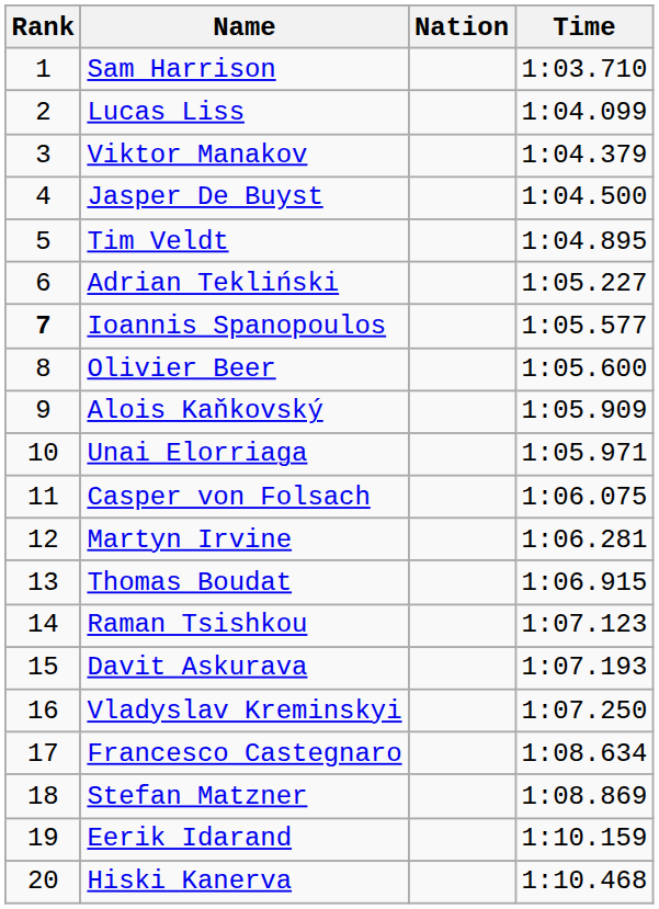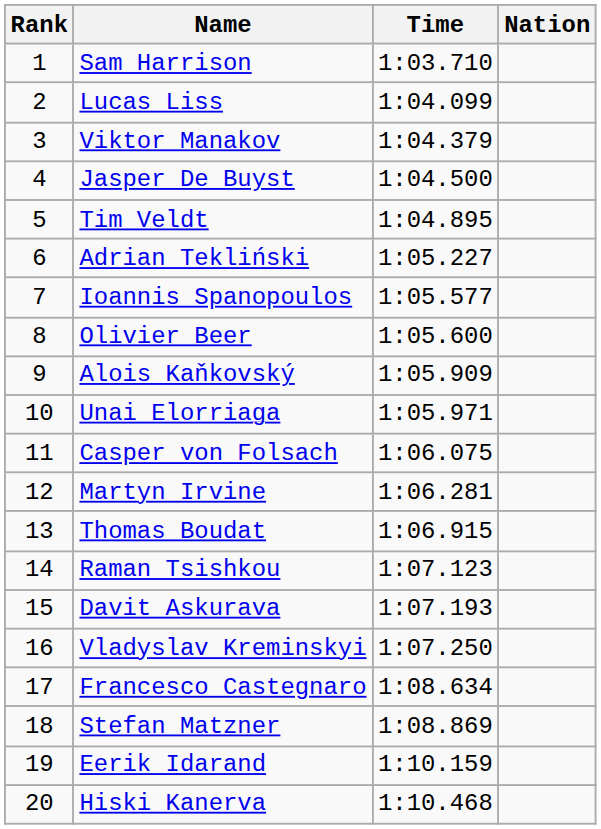columns swapped: Nation <-> Time
Ioannis Spanopoulos | Rank: bold -> normal
